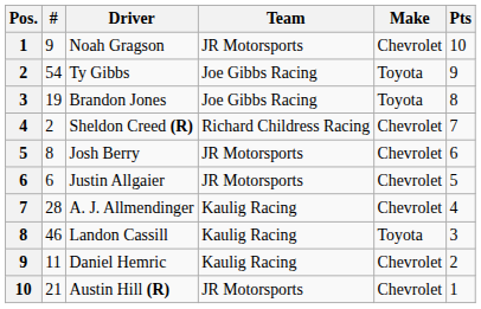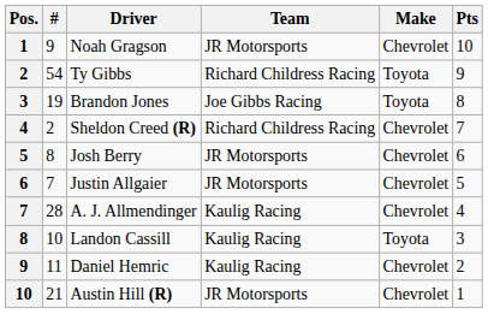Ty Gibbs | Team: Joe Gibbs Racing -> Richard Childress Racing
Justin Allgaier | #: 6 -> 7
Landon Cassill | #: 46 -> 10
